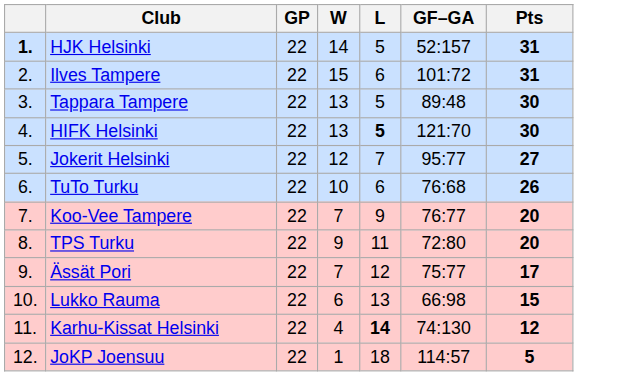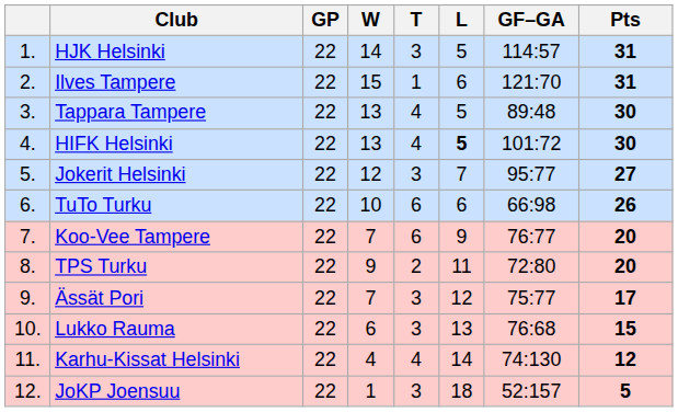+ column: T | 3 | 1 | 4 | 4 | 3 | 6 | 6 | 2 | 3 | 3 | 4 | 3
HJK Helsinki | column 1: bold -> normal
HJK Helsinki | GF–GA: 52:157 -> 114:57
Ilves Tampere | GF–GA: 101:72 -> 121:70
HIFK Helsinki | GF–GA: 121:70 -> 101:72
TuTo Turku | GF–GA: 76:68 -> 66:98
Lukko Rauma | GF–GA: 66:98 -> 76:68
Karhu-Kissat Helsinki | L: bold -> normal
JoKP Joensuu | GF–GA: 114:57 -> 52:157
